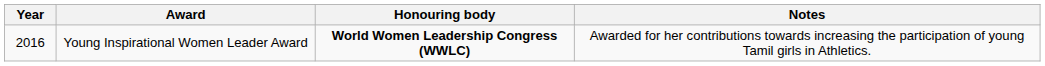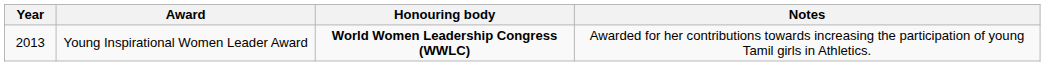Young Inspirational Women Leader Award | Year: 2016 -> 2013
